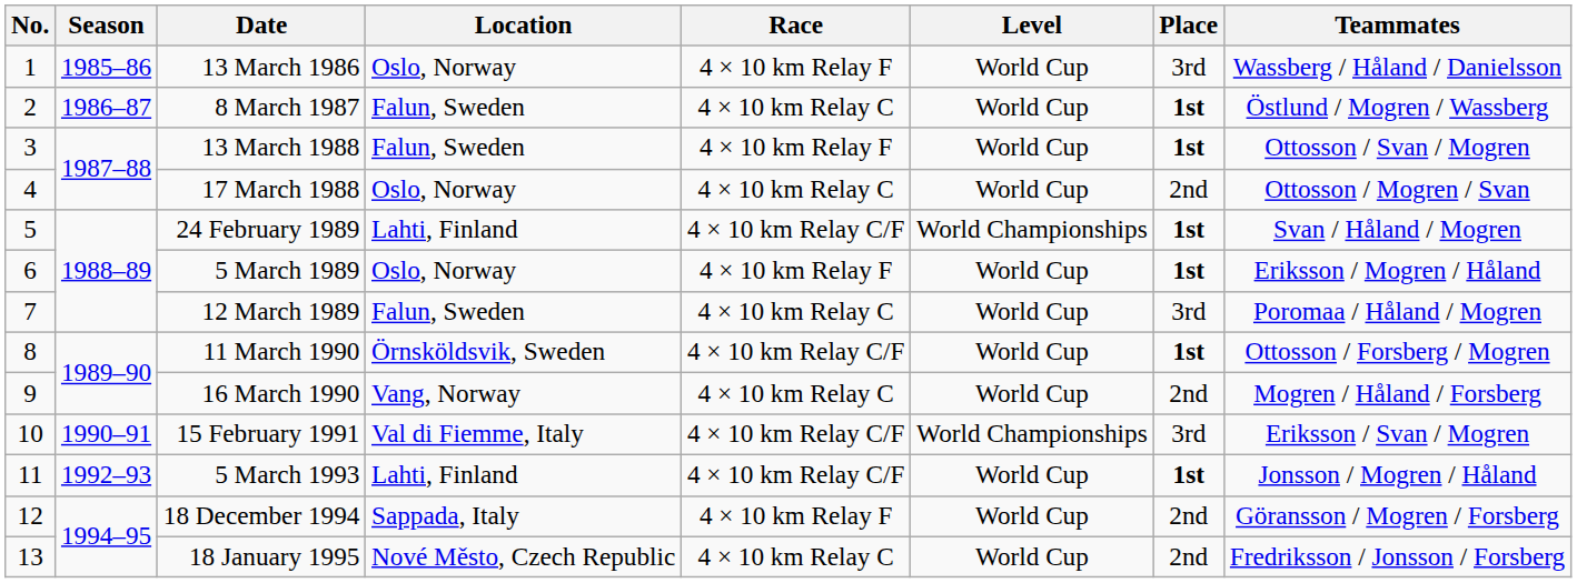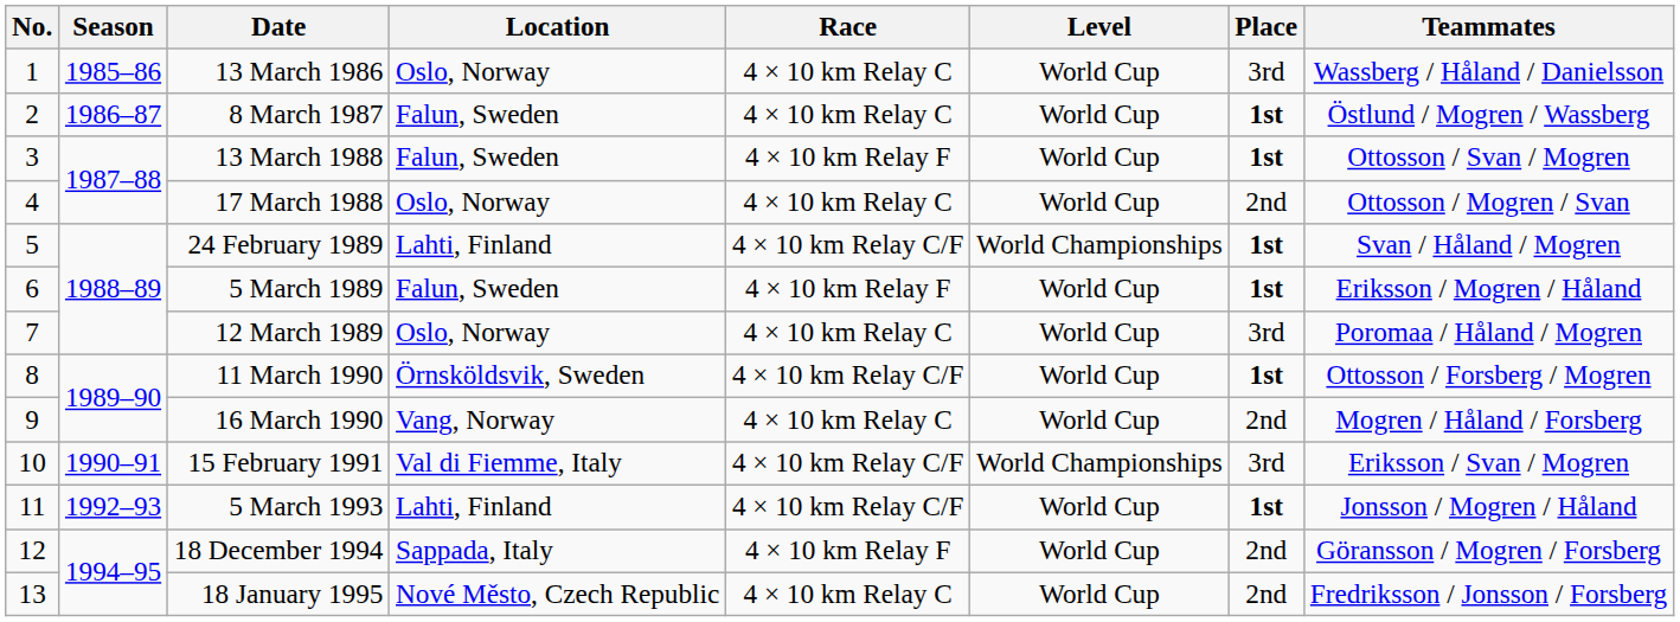13 March 1986 | Race: 4 × 10 km Relay F -> 4 × 10 km Relay C
5 March 1989 | Location: Oslo, Norway -> Falun, Sweden
12 March 1989 | Location: Falun, Sweden -> Oslo, Norway
